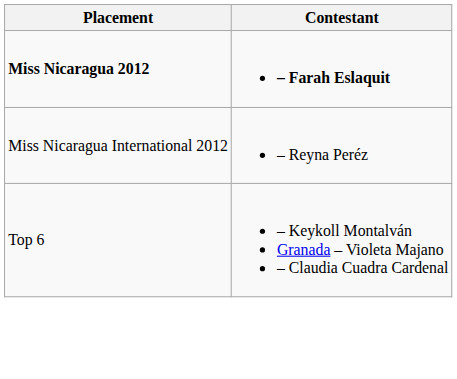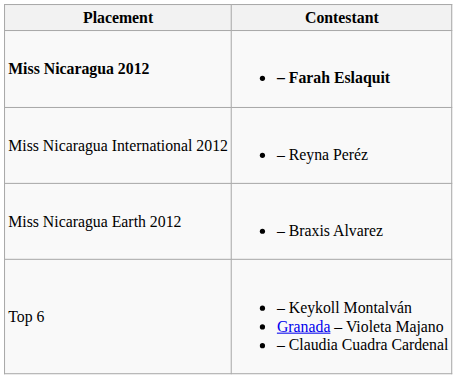+ row: Miss Nicaragua Earth 2012 | – Braxis Alvarez
